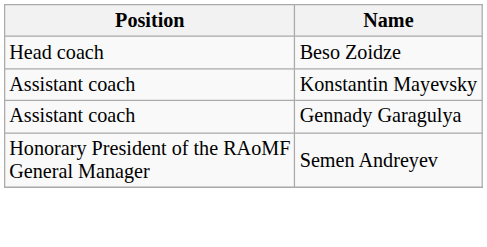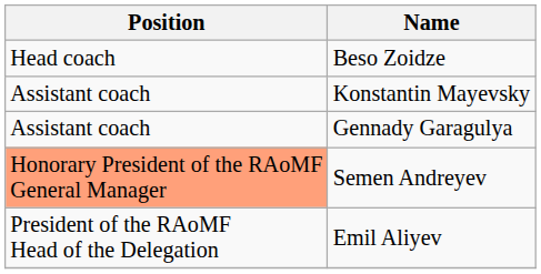Semen Andreyev | Position: no background -> lightsalmon background
+ row: President of the RAoMF Head of the Delegation | Emil Aliyev
